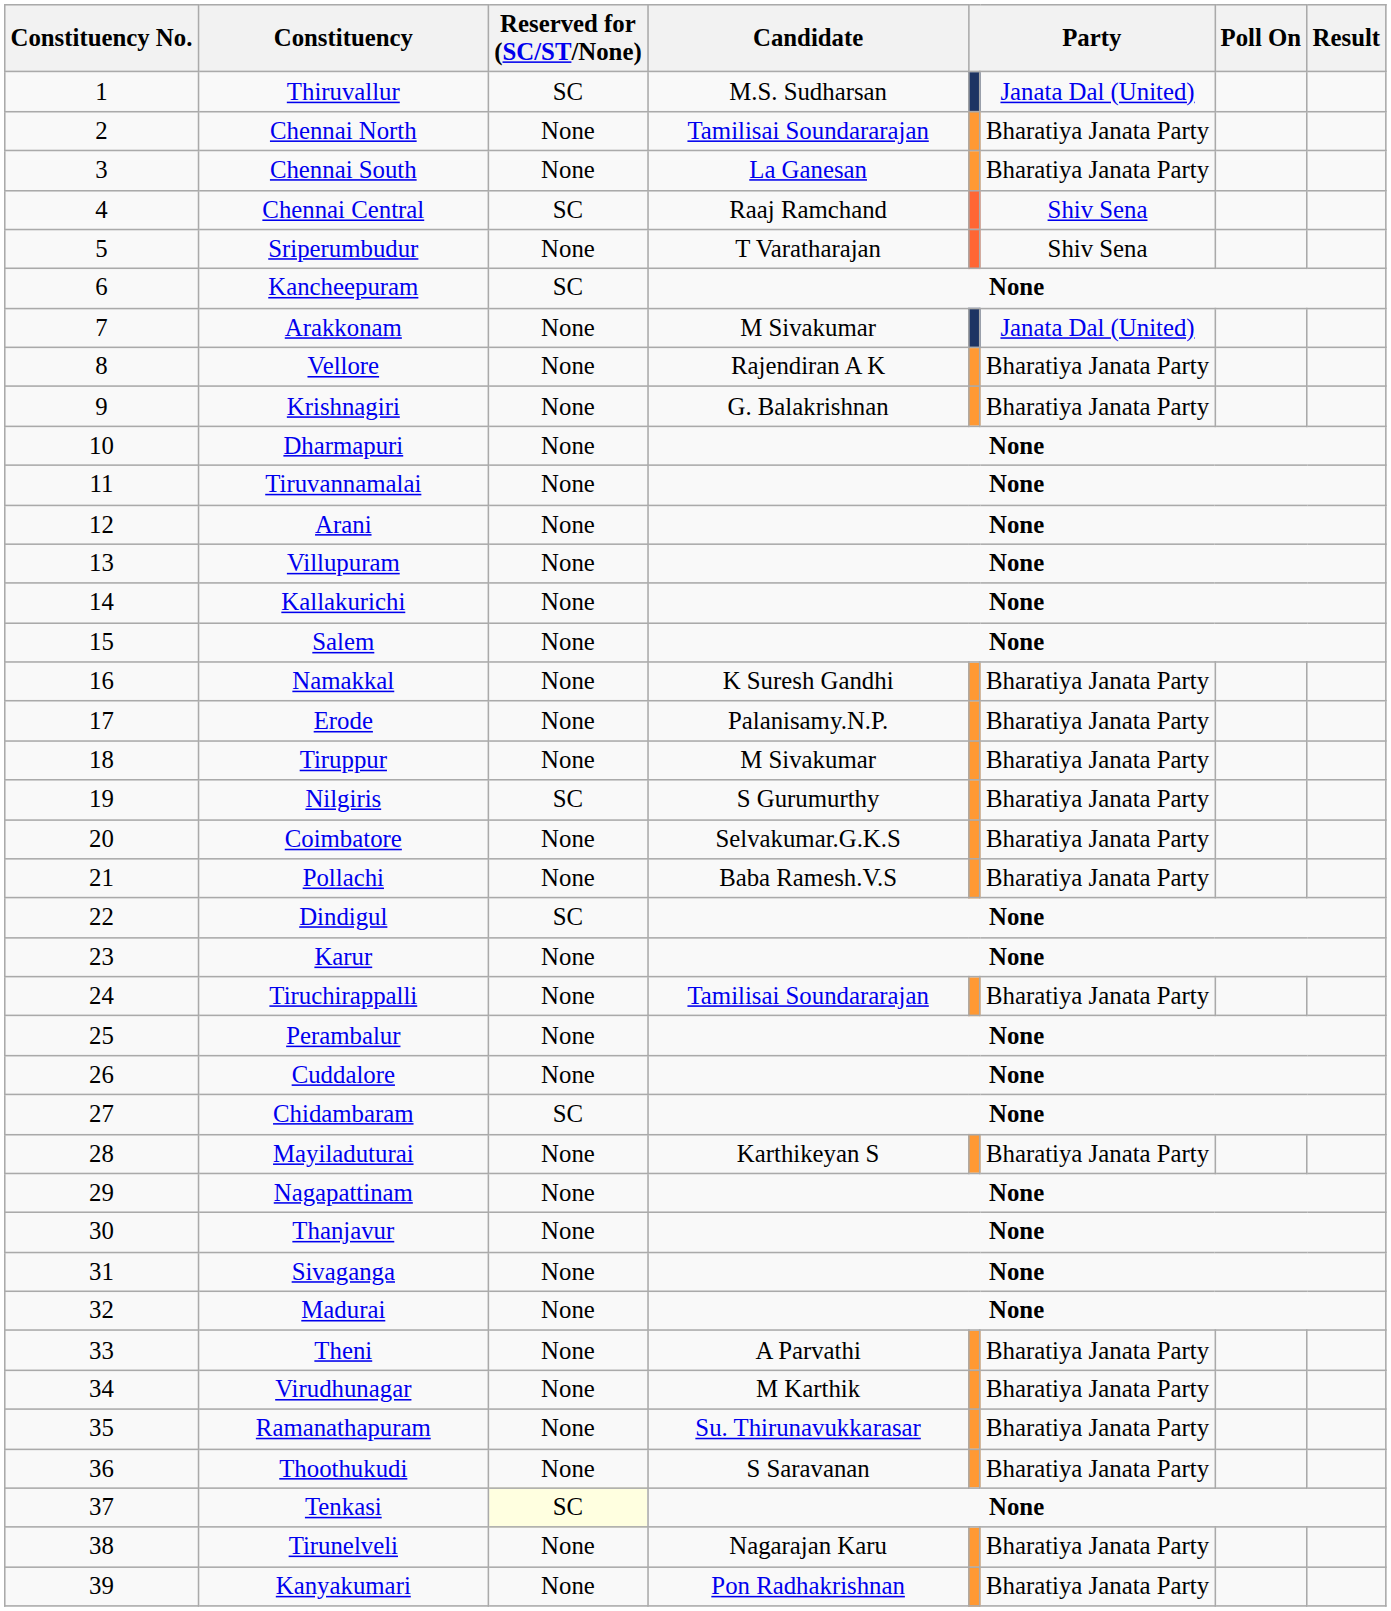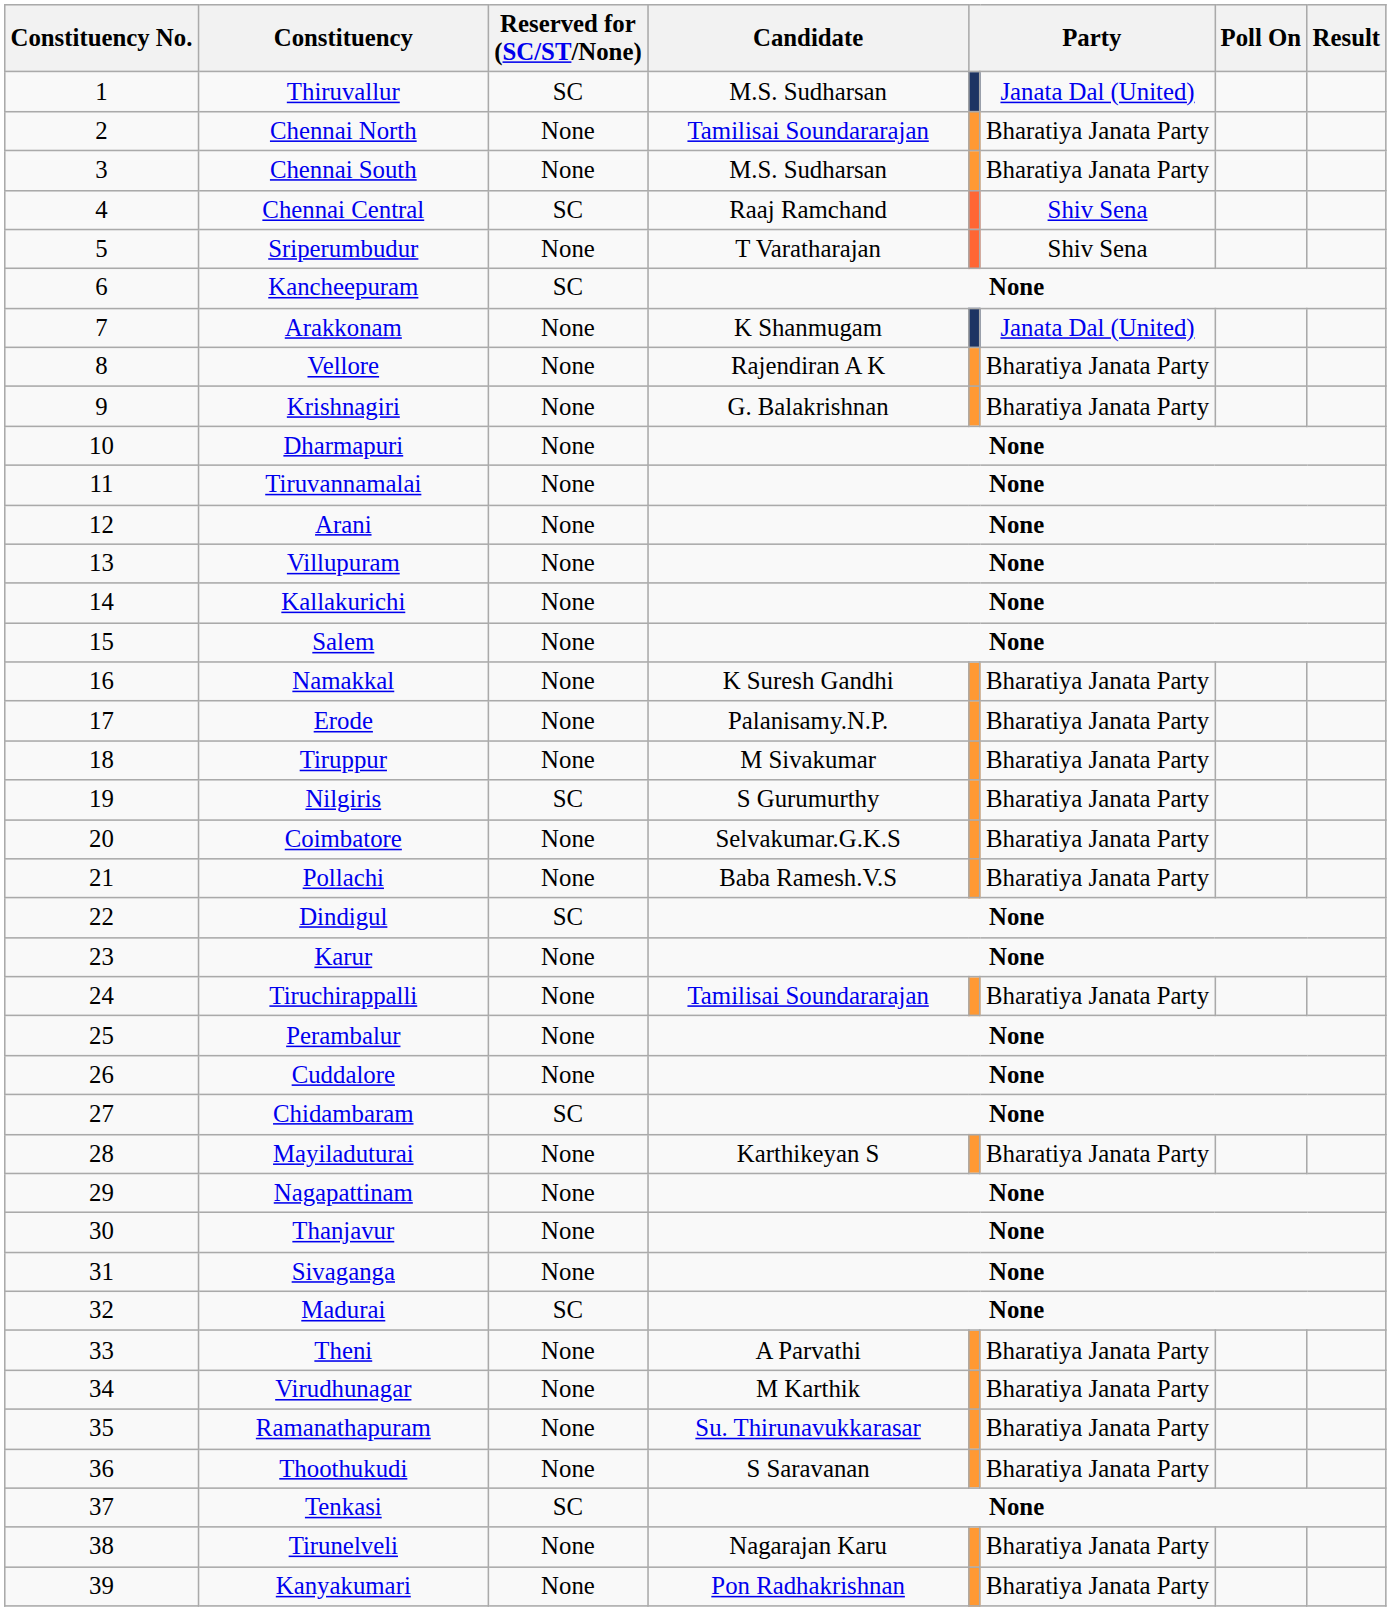Chennai South | Candidate: La Ganesan -> M.S. Sudharsan
Arakkonam | Candidate: M Sivakumar -> K Shanmugam
Madurai | Reserved for (SC/ST/None): None -> SC
Tenkasi | Reserved for (SC/ST/None): lightyellow background -> no background
